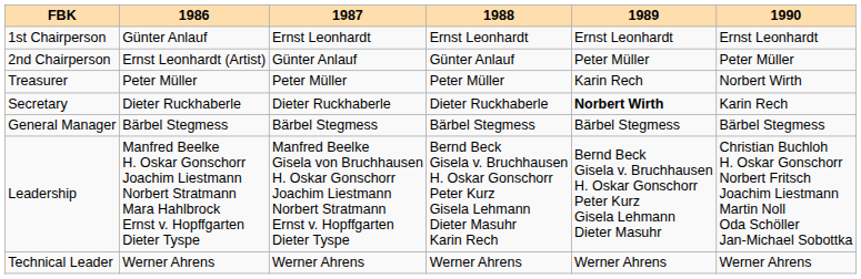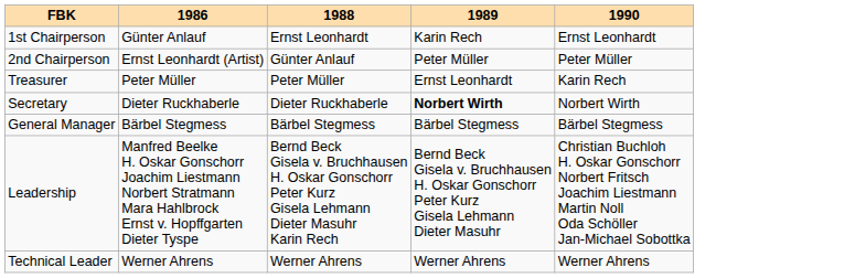- column: 1987 | Ernst Leonhardt | Günter Anlauf | Peter Müller | Dieter Ruckhaberle | Bärbel Stegmess | Manfred Beelke Gisela von Bruchhausen H. Oskar Gonschorr Joachim Liestmann Norbert Stratmann Ernst v. Hopffgarten Dieter Tyspe | Werner Ahrens
1st Chairperson | 1989: Ernst Leonhardt -> Karin Rech
Treasurer | 1989: Karin Rech -> Ernst Leonhardt
Treasurer | 1990: Norbert Wirth -> Karin Rech
Secretary | 1990: Karin Rech -> Norbert Wirth
